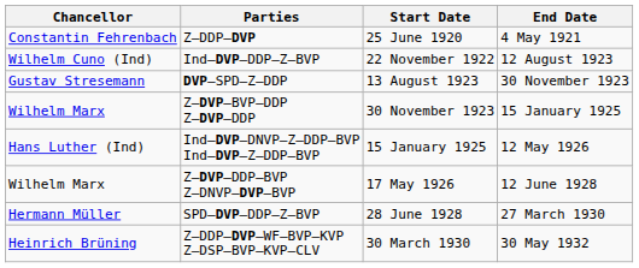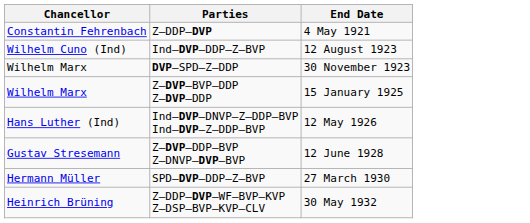- column: Start Date | 25 June 1920 | 22 November 1922 | 13 August 1923 | 30 November 1923 | 15 January 1925 | 17 May 1926 | 28 June 1928 | 30 March 1930
DVP–SPD–Z–DDP | Chancellor: Gustav Stresemann -> Wilhelm Marx
Z–DVP–DDP–BVP Z–DNVP–DVP–BVP | Chancellor: Wilhelm Marx -> Gustav Stresemann
